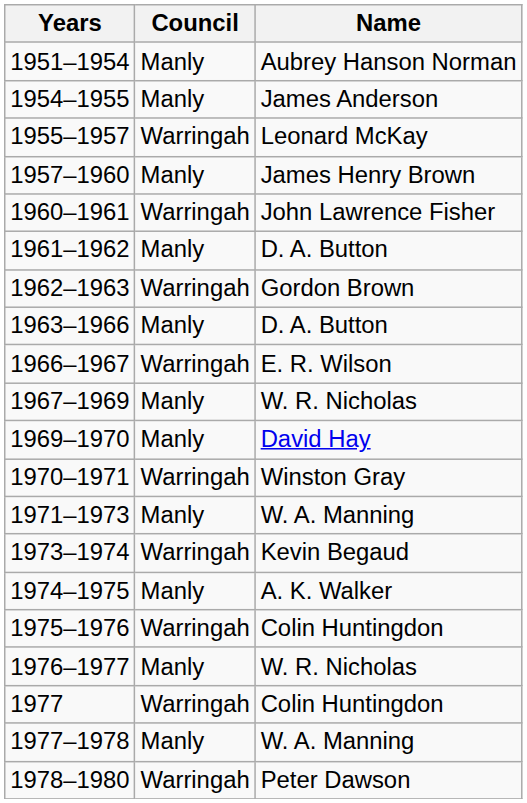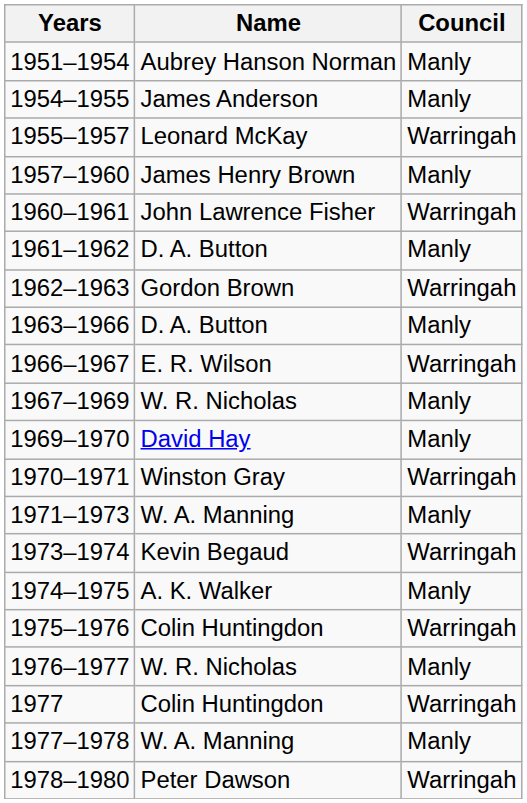columns swapped: Name <-> Council
